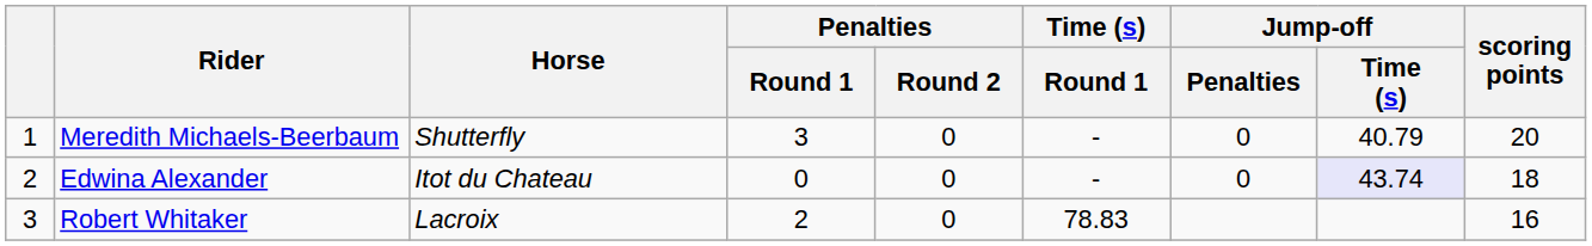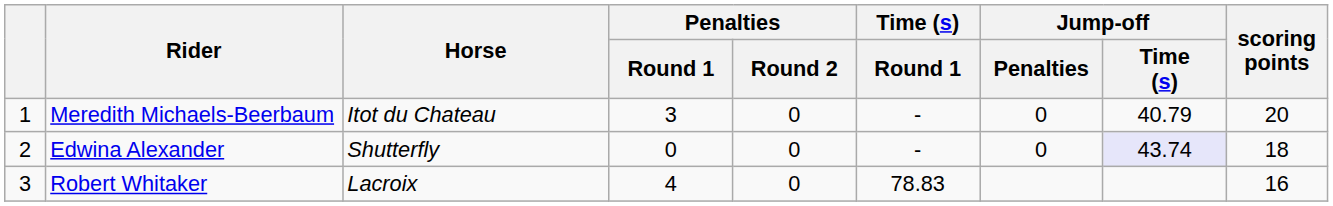Meredith Michaels-Beerbaum | Horse: Shutterfly -> Itot du Chateau
Edwina Alexander | Horse: Itot du Chateau -> Shutterfly
Robert Whitaker | Penalties / Round 1: 2 -> 4
